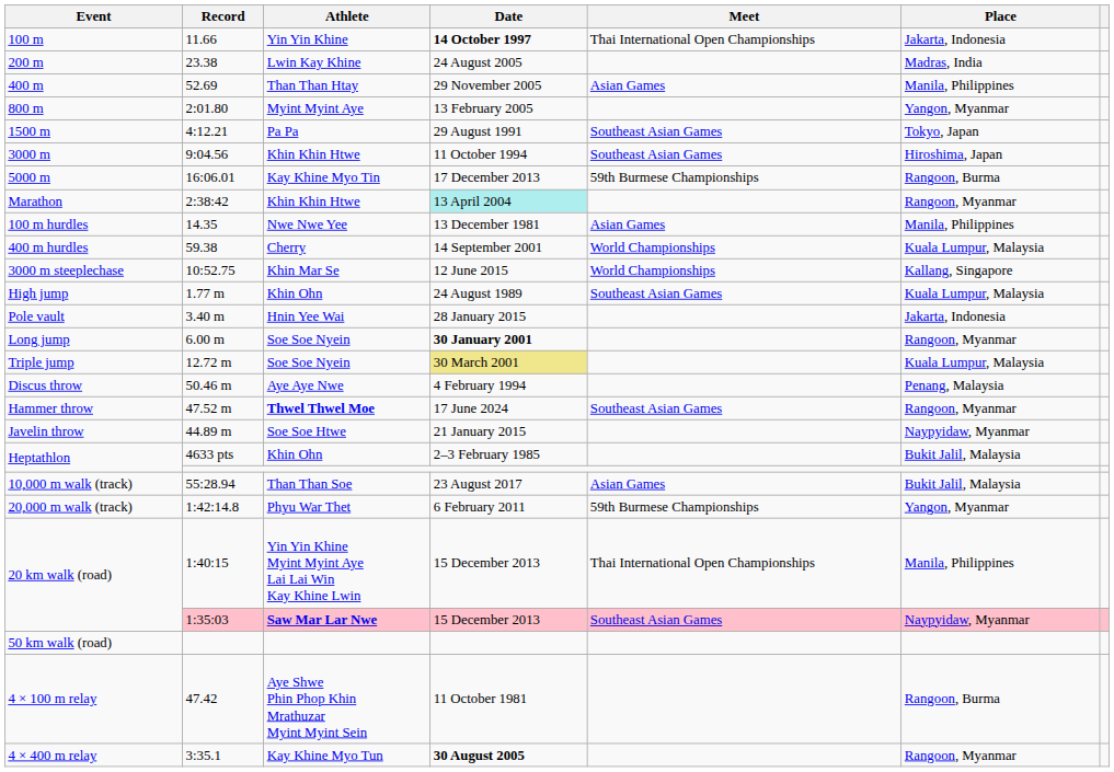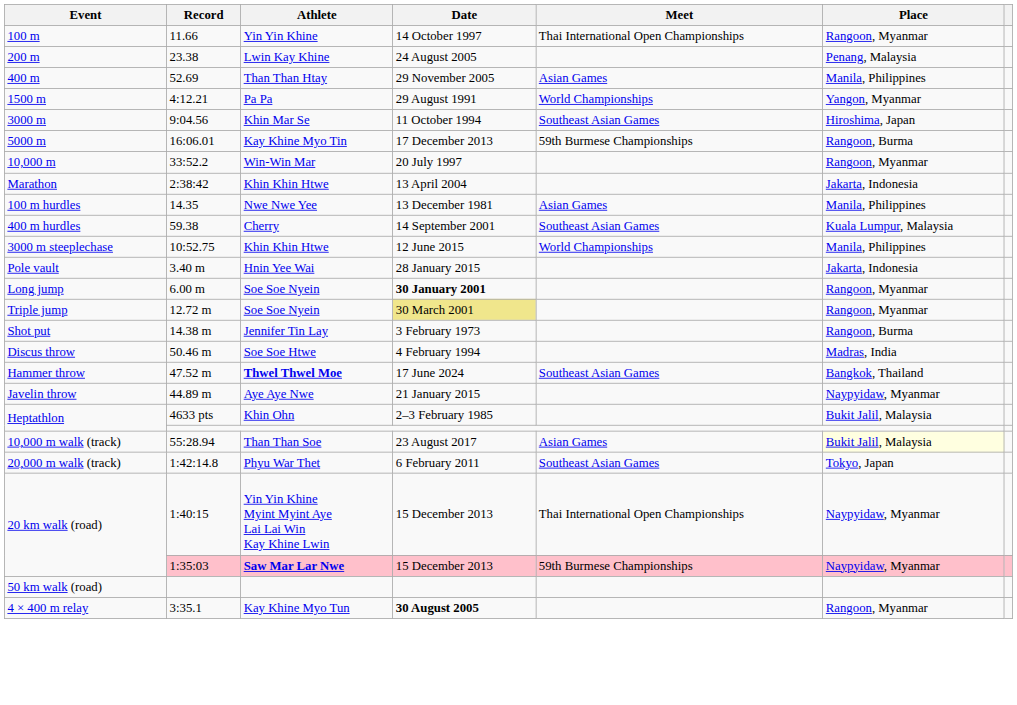100 m | Date: bold -> normal
100 m | Place: Jakarta, Indonesia -> Rangoon, Myanmar
200 m | Place: Madras, India -> Penang, Malaysia
- row: 800 m | 2:01.80 | Myint Myint Aye | 13 February 2005 | Yangon, Myanmar
1500 m | Meet: Southeast Asian Games -> World Championships
1500 m | Place: Tokyo, Japan -> Yangon, Myanmar
3000 m | Athlete: Khin Khin Htwe -> Khin Mar Se
+ row: 10,000 m | 33:52.2 | Win-Win Mar | 20 July 1997 | Rangoon, Myanmar
Marathon | Date: paleturquoise background -> no background
Marathon | Place: Rangoon, Myanmar -> Jakarta, Indonesia
400 m hurdles | Meet: World Championships -> Southeast Asian Games
3000 m steeplechase | Athlete: Khin Mar Se -> Khin Khin Htwe
3000 m steeplechase | Place: Kallang, Singapore -> Manila, Philippines
- row: High jump | 1.77 m | Khin Ohn | 24 August 1989 | Southeast Asian Games | Kuala Lumpur, Malaysia
Triple jump | Place: Kuala Lumpur, Malaysia -> Rangoon, Myanmar
+ row: Shot put | 14.38 m | Jennifer Tin Lay | 3 February 1973 | Rangoon, Burma
Discus throw | Athlete: Aye Aye Nwe -> Soe Soe Htwe
Discus throw | Place: Penang, Malaysia -> Madras, India
Hammer throw | Place: Rangoon, Myanmar -> Bangkok, Thailand
Javelin throw | Athlete: Soe Soe Htwe -> Aye Aye Nwe
10,000 m walk (track) | Place: no background -> lightyellow background
20,000 m walk (track) | Meet: 59th Burmese Championships -> Southeast Asian Games
20,000 m walk (track) | Place: Yangon, Myanmar -> Tokyo, Japan
20 km walk (road) / 1:40:15 | Place: Manila, Philippines -> Naypyidaw, Myanmar
20 km walk (road) / 1:35:03 | Meet: Southeast Asian Games -> 59th Burmese Championships
- row: 4 × 100 m relay | 47.42 | Aye Shwe Phin Phop Khin Mrathuzar Myint Myint Sein | 11 October 1981 | Rangoon, Burma
